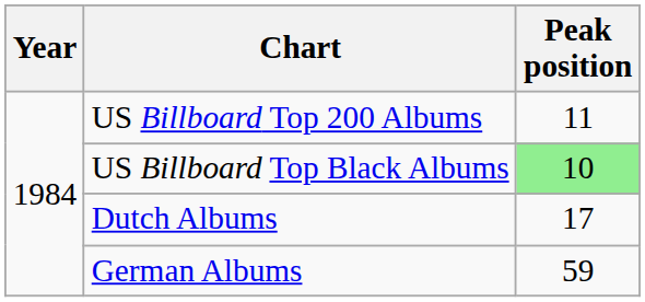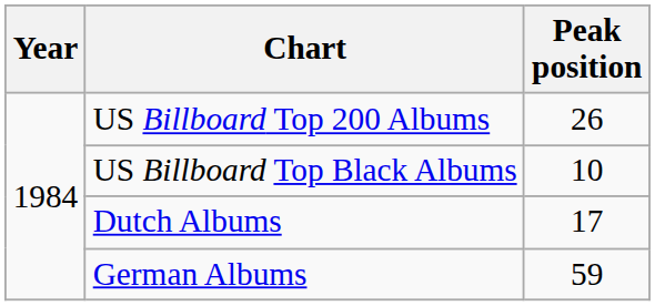US Billboard Top 200 Albums | Peak position: 11 -> 26
US Billboard Top Black Albums | Peak position: lightgreen background -> no background
